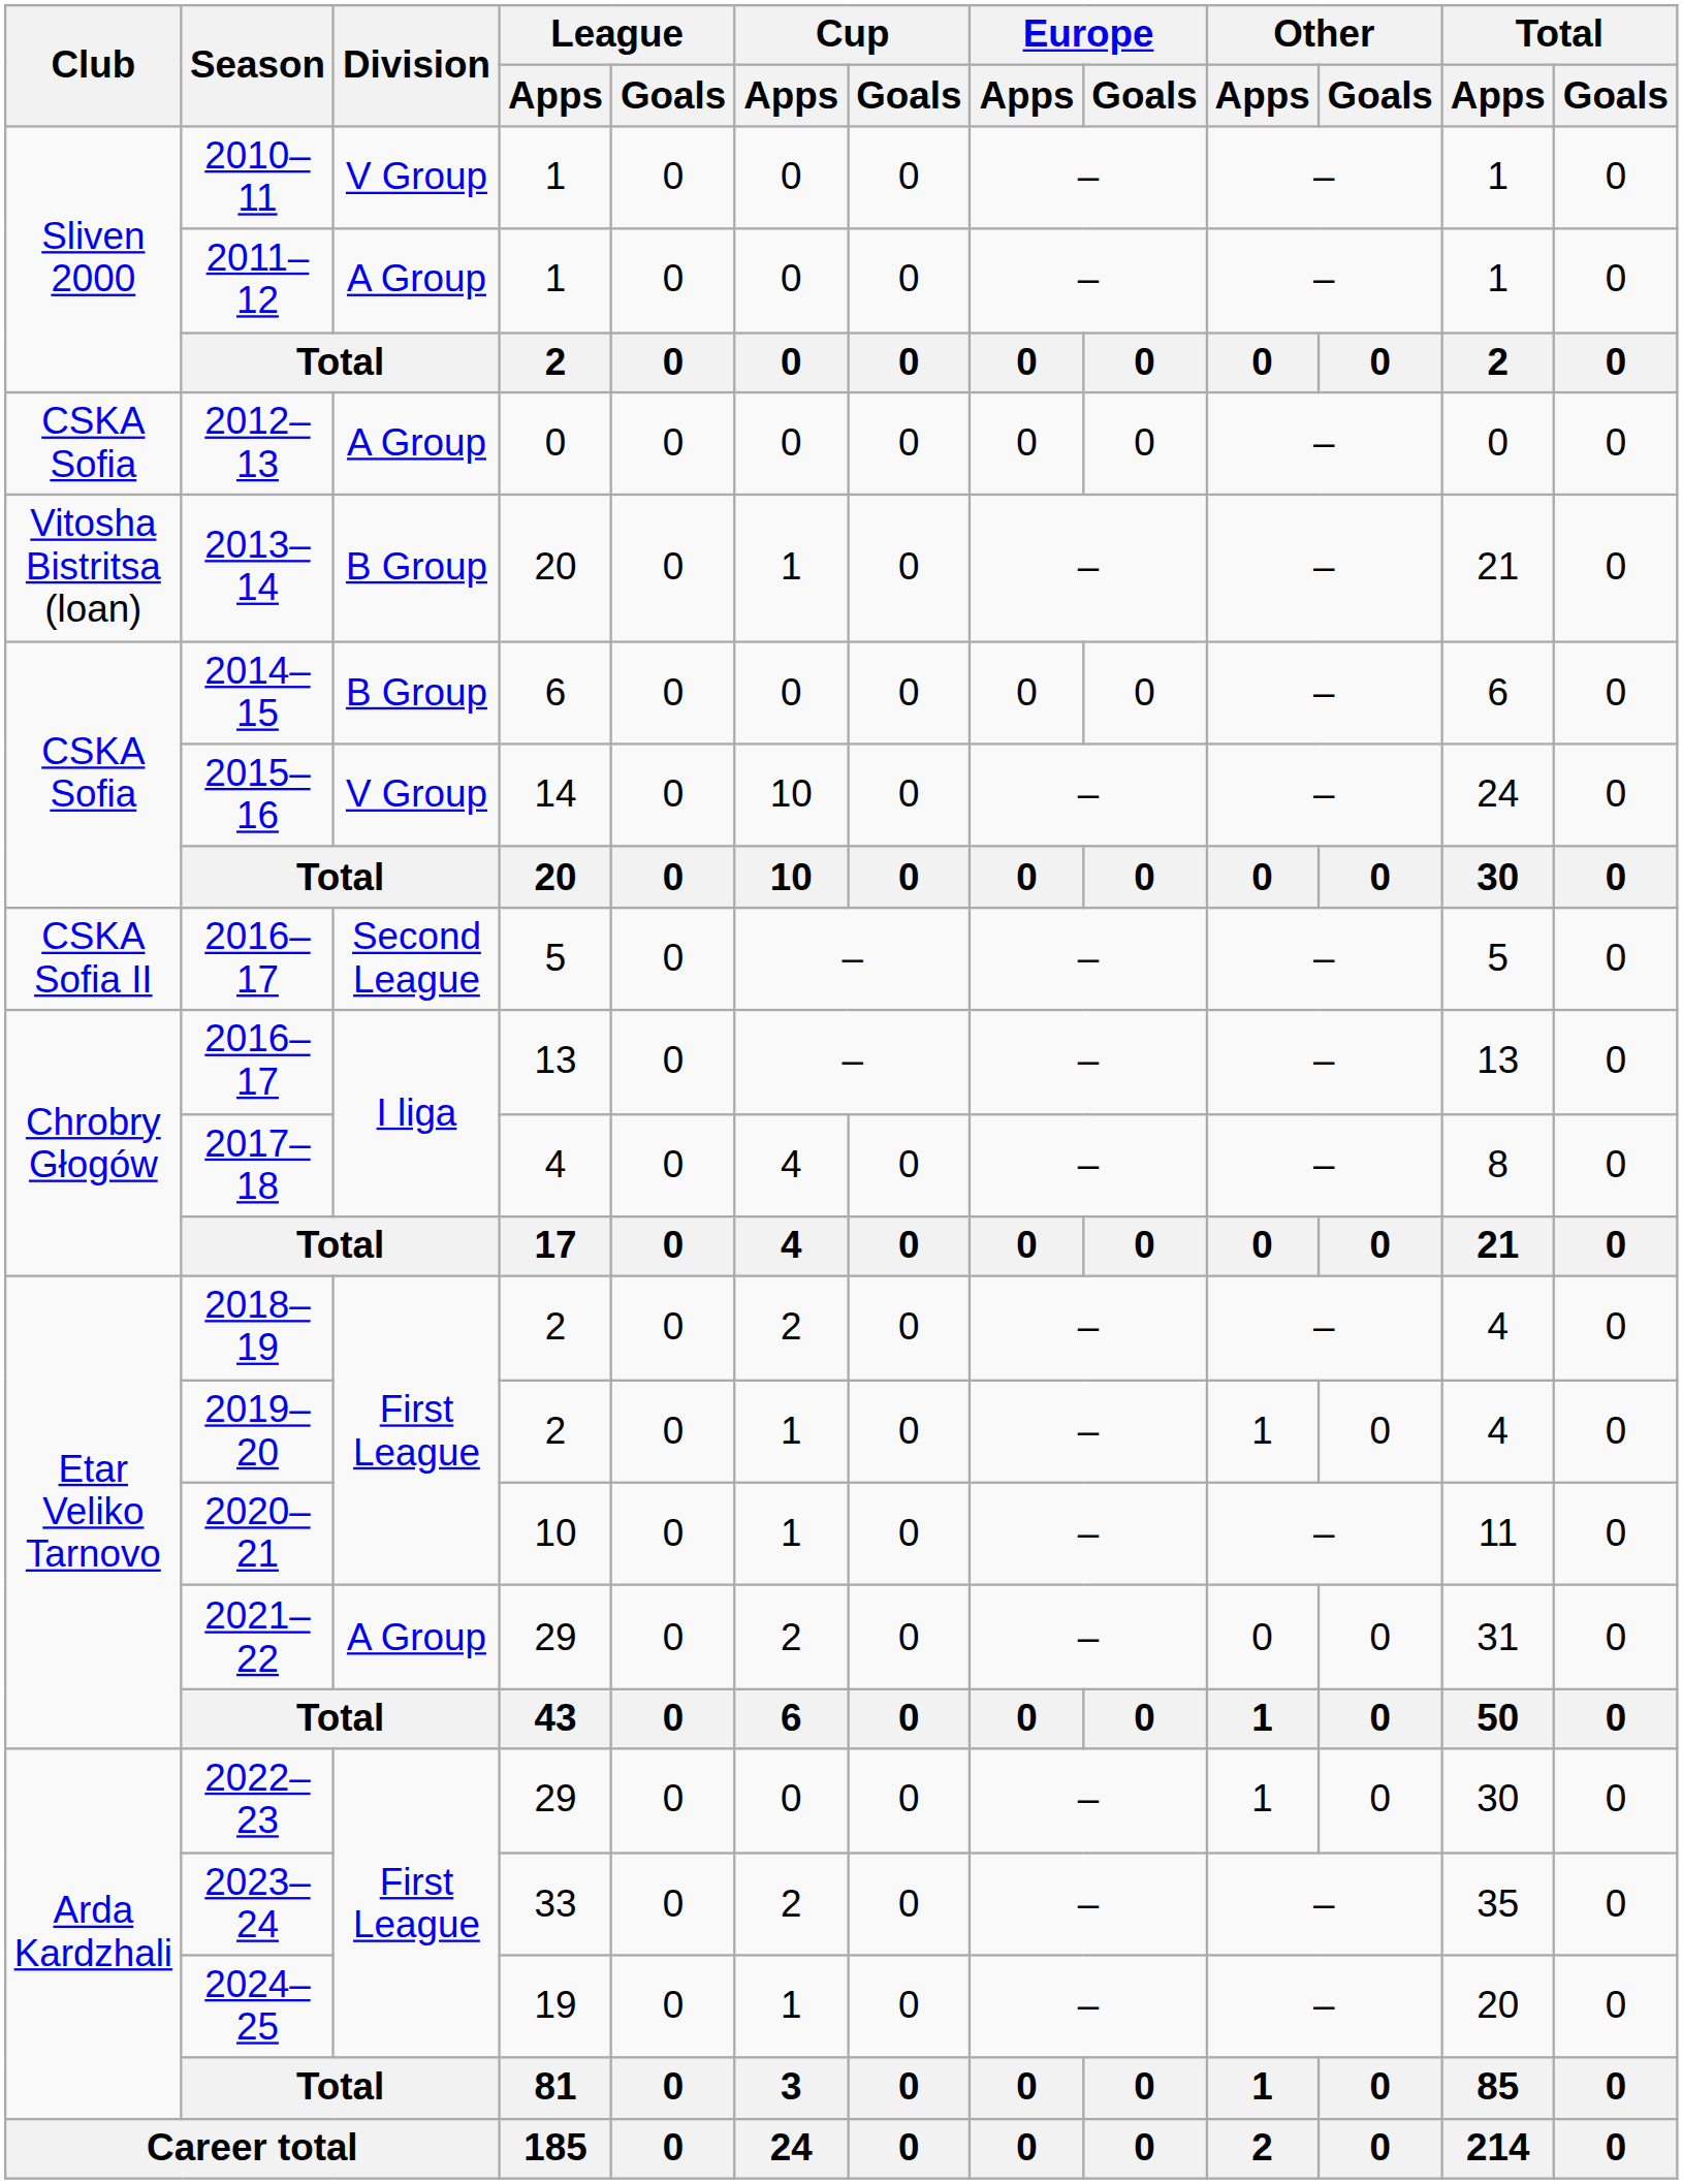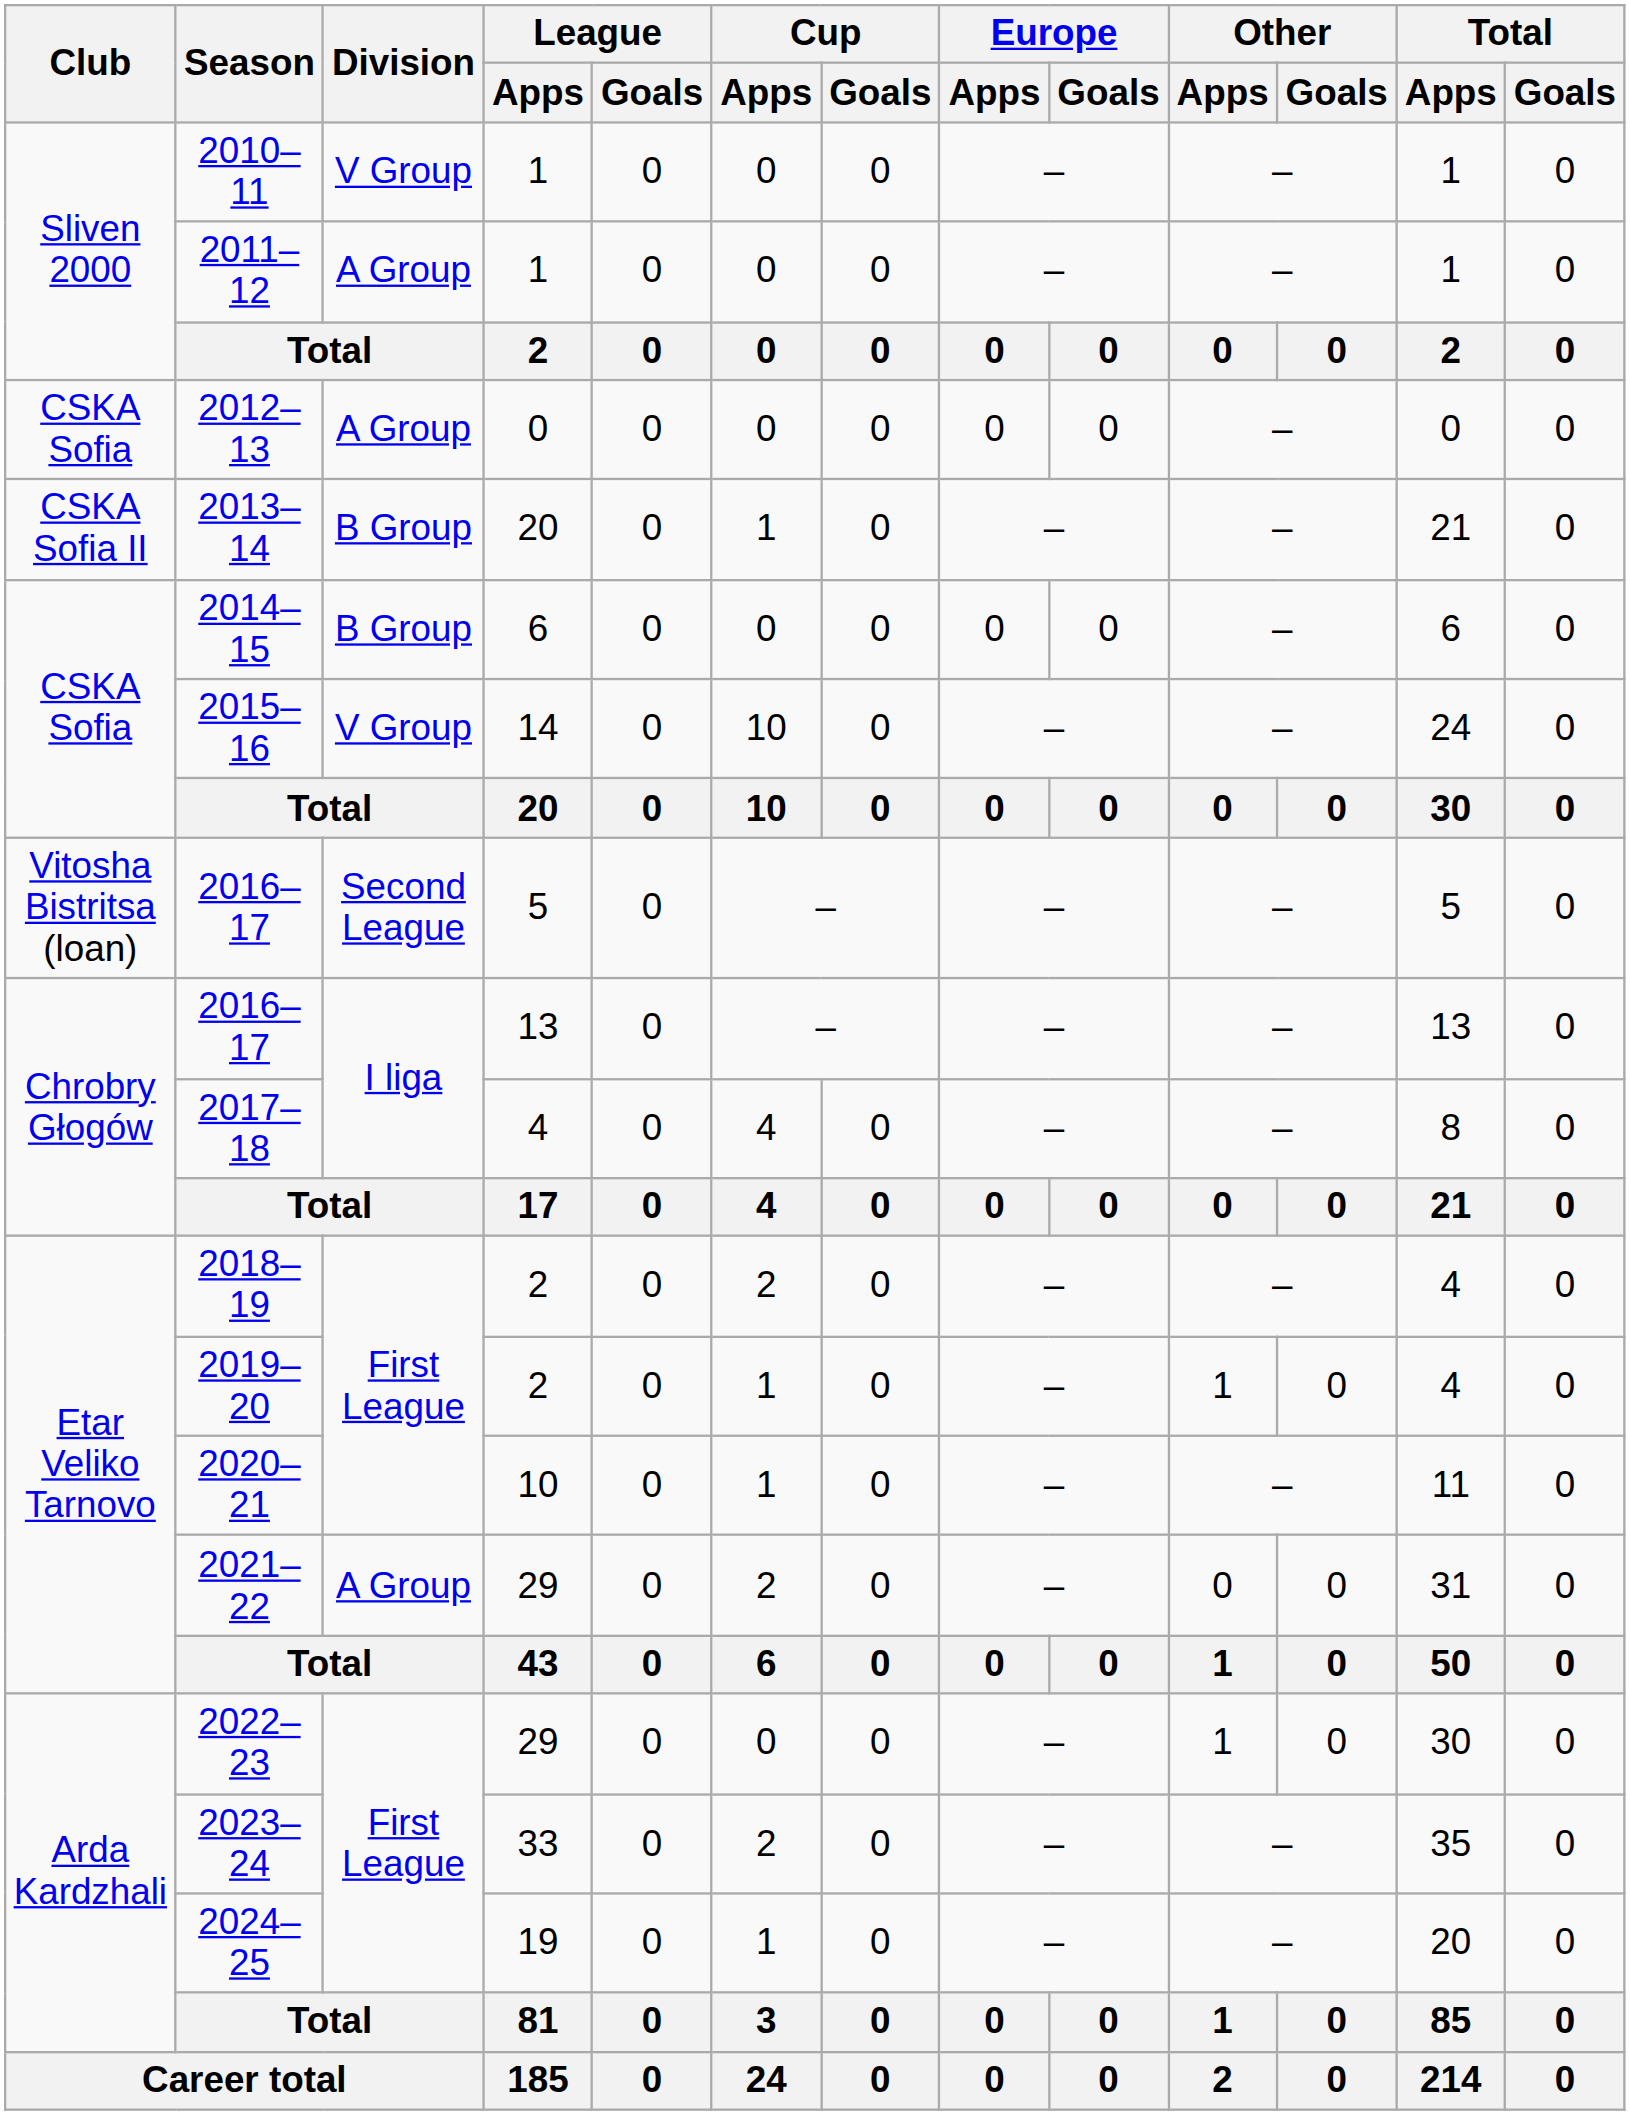2013–14 | Club: Vitosha Bistritsa (loan) -> CSKA Sofia II
2016–17 / 5 | Club: CSKA Sofia II -> Vitosha Bistritsa (loan)
